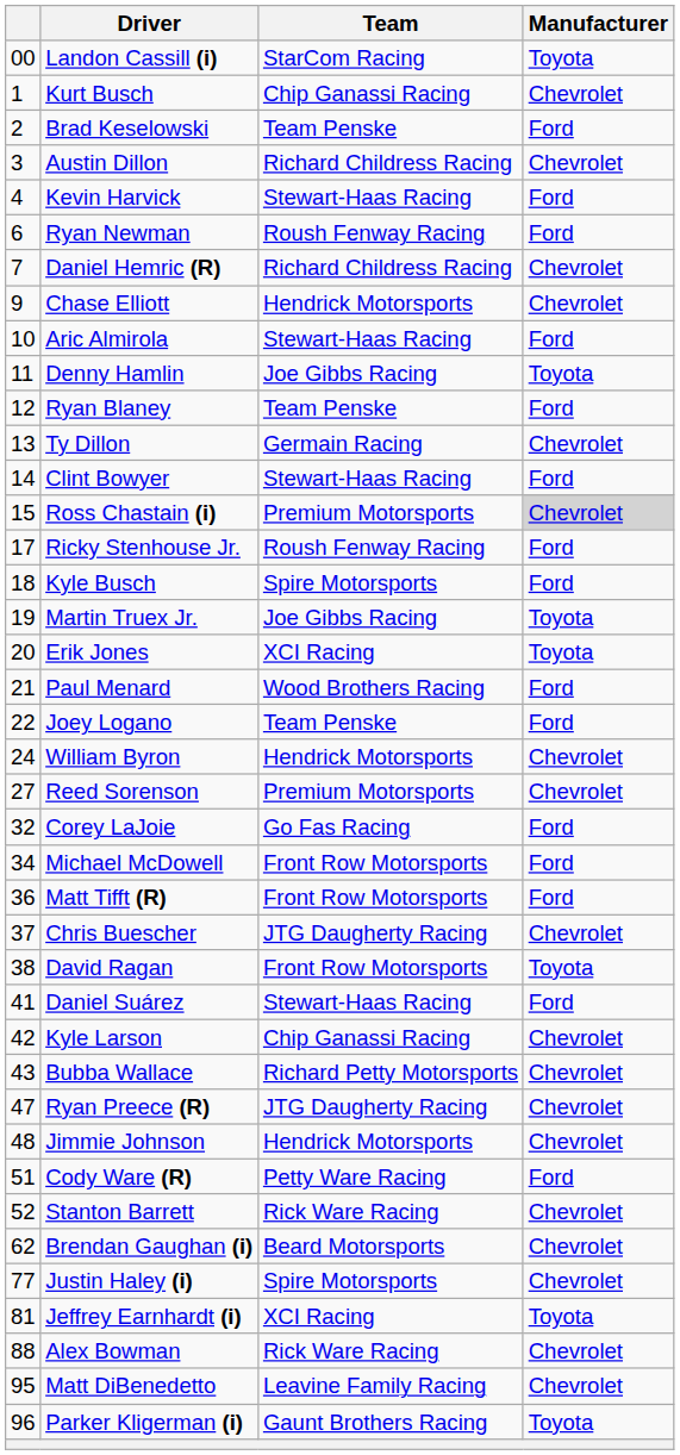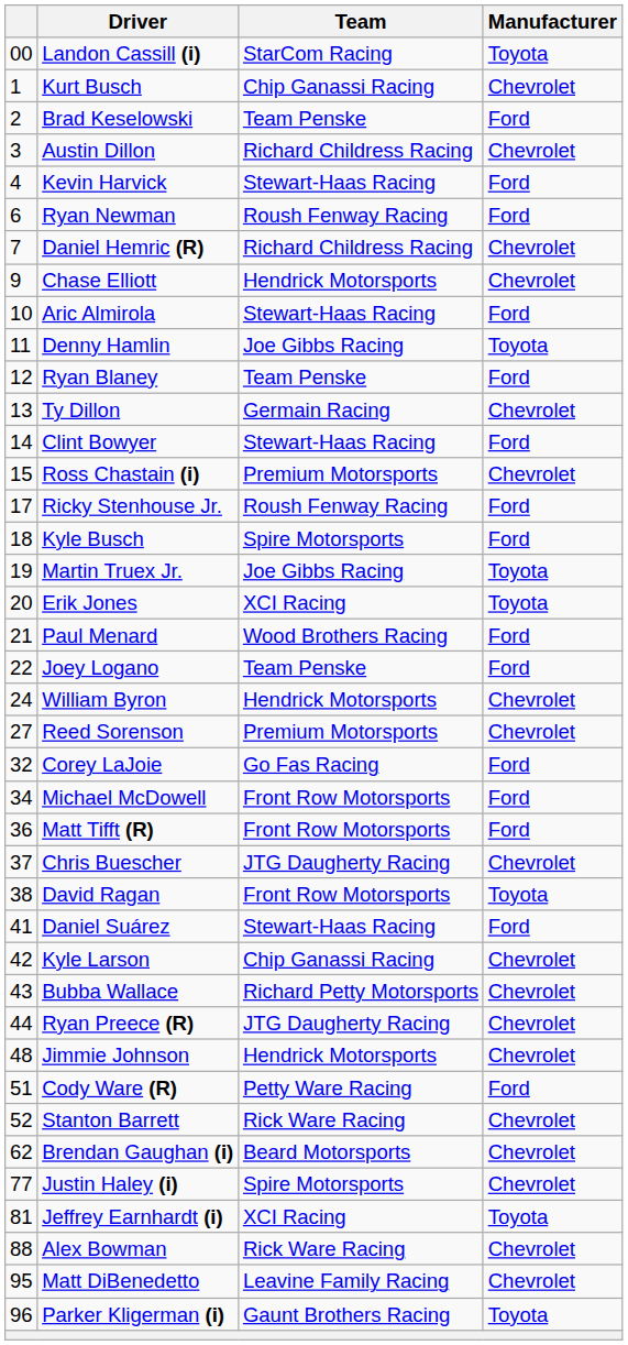Ross Chastain (i) | Manufacturer: lightgrey background -> no background
Ryan Preece (R) | column 1: 47 -> 44
